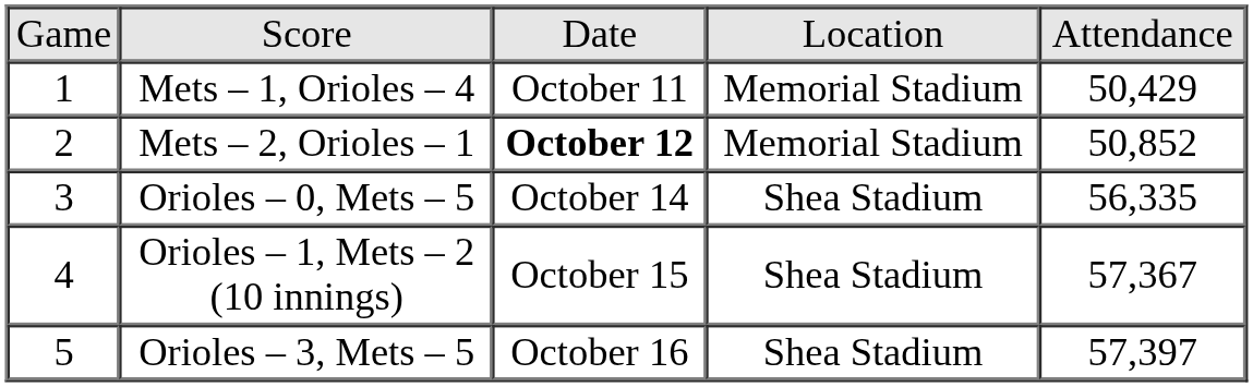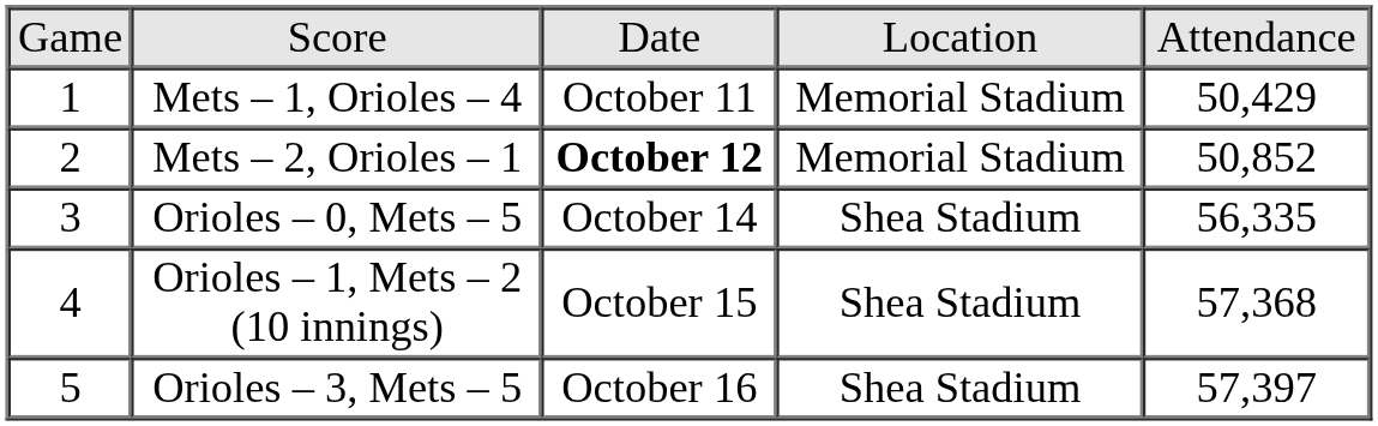Orioles – 1, Mets – 2 (10 innings) | column 5: 57,367 -> 57,368
